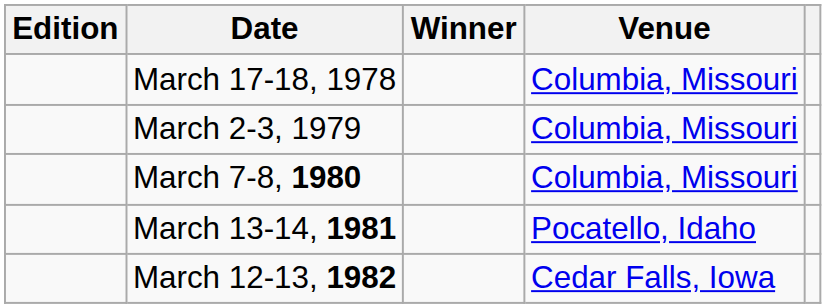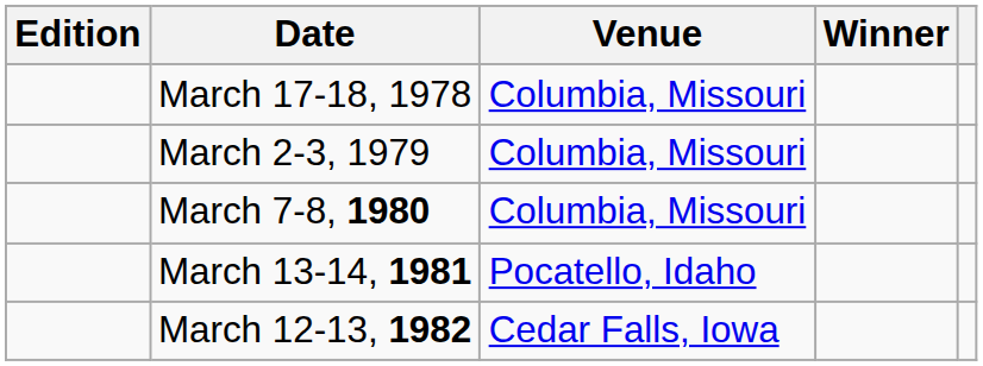columns swapped: Venue <-> Winner
